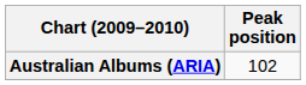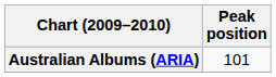Australian Albums (ARIA) | Peak position: 102 -> 101
